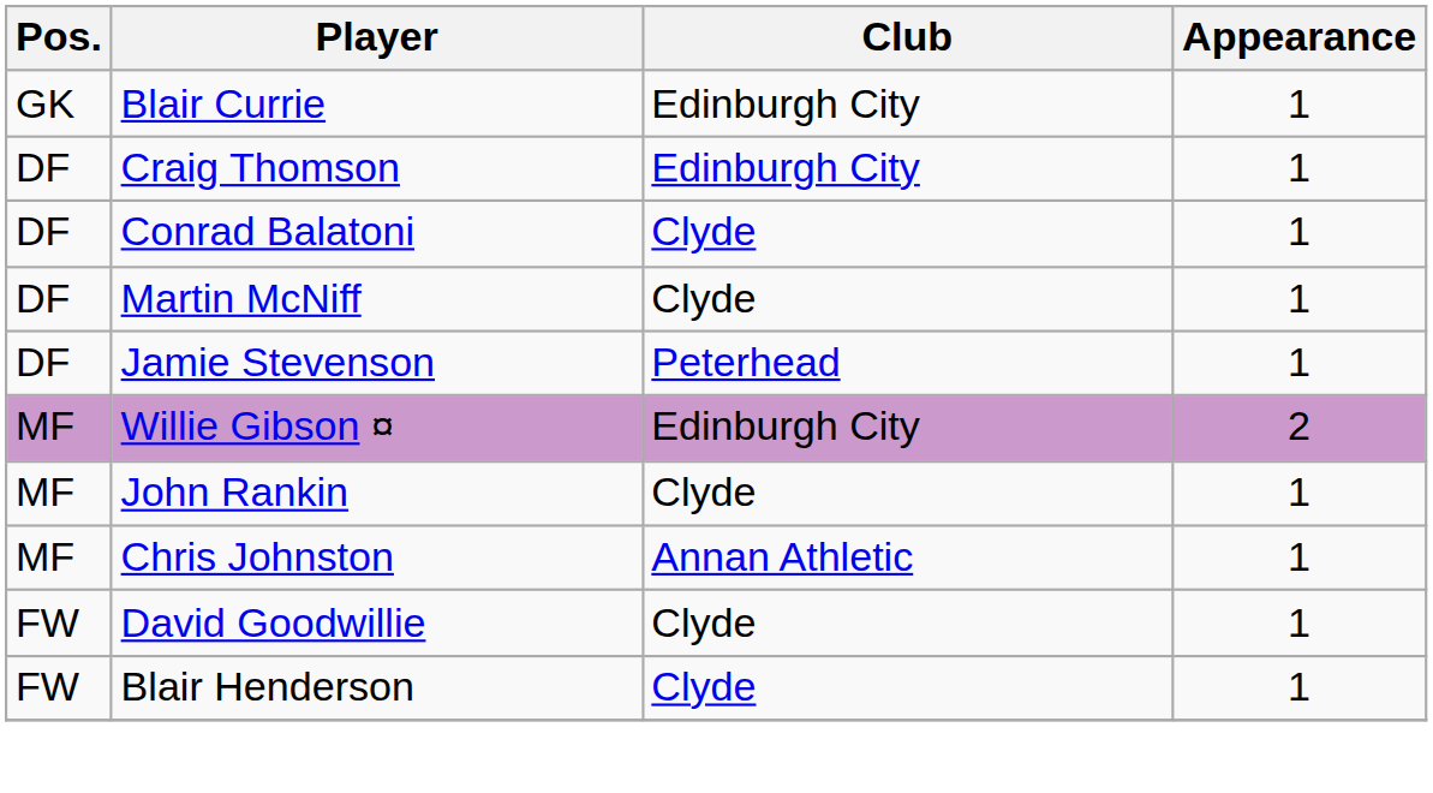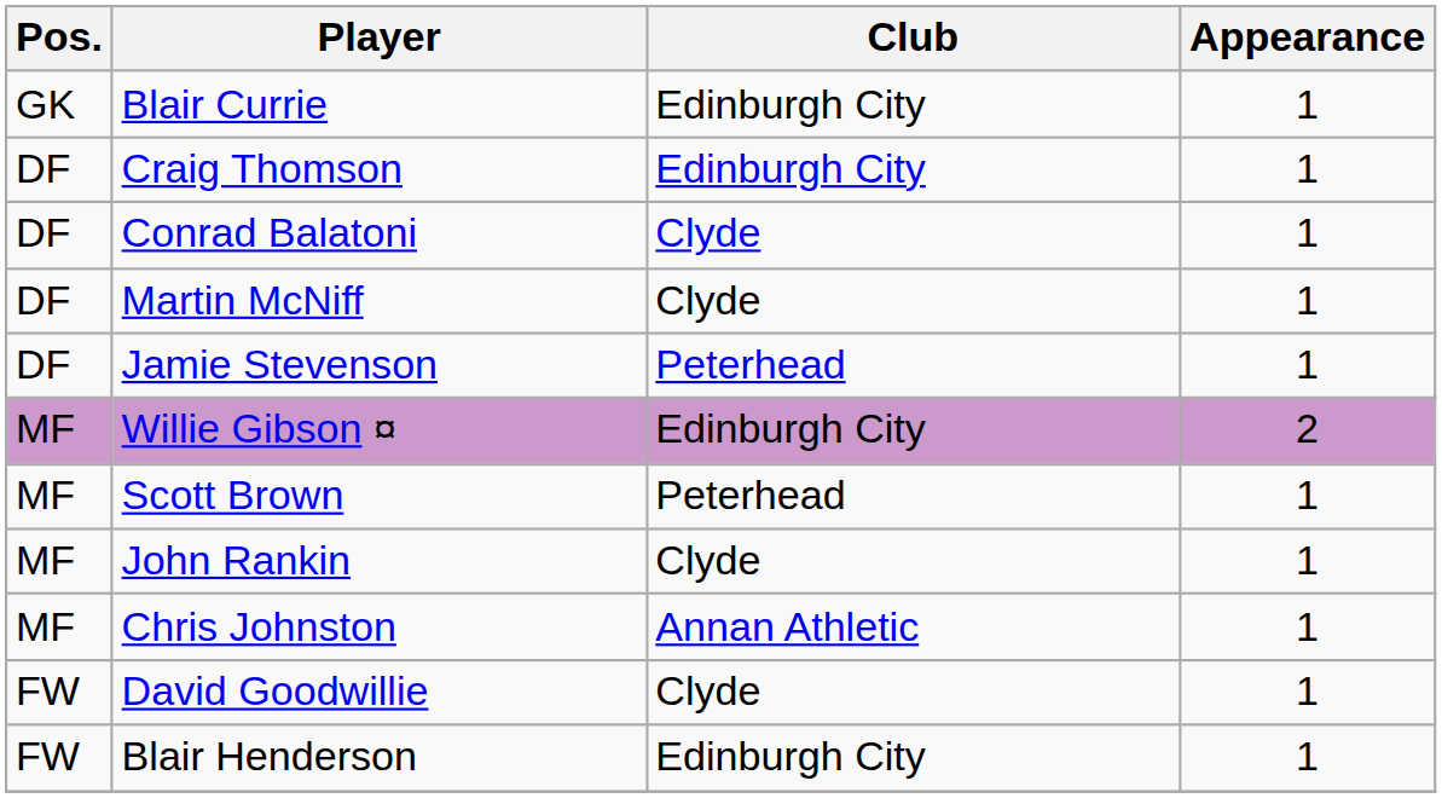+ row: MF | Scott Brown | Peterhead | 1
Blair Henderson | Club: Clyde -> Edinburgh City
